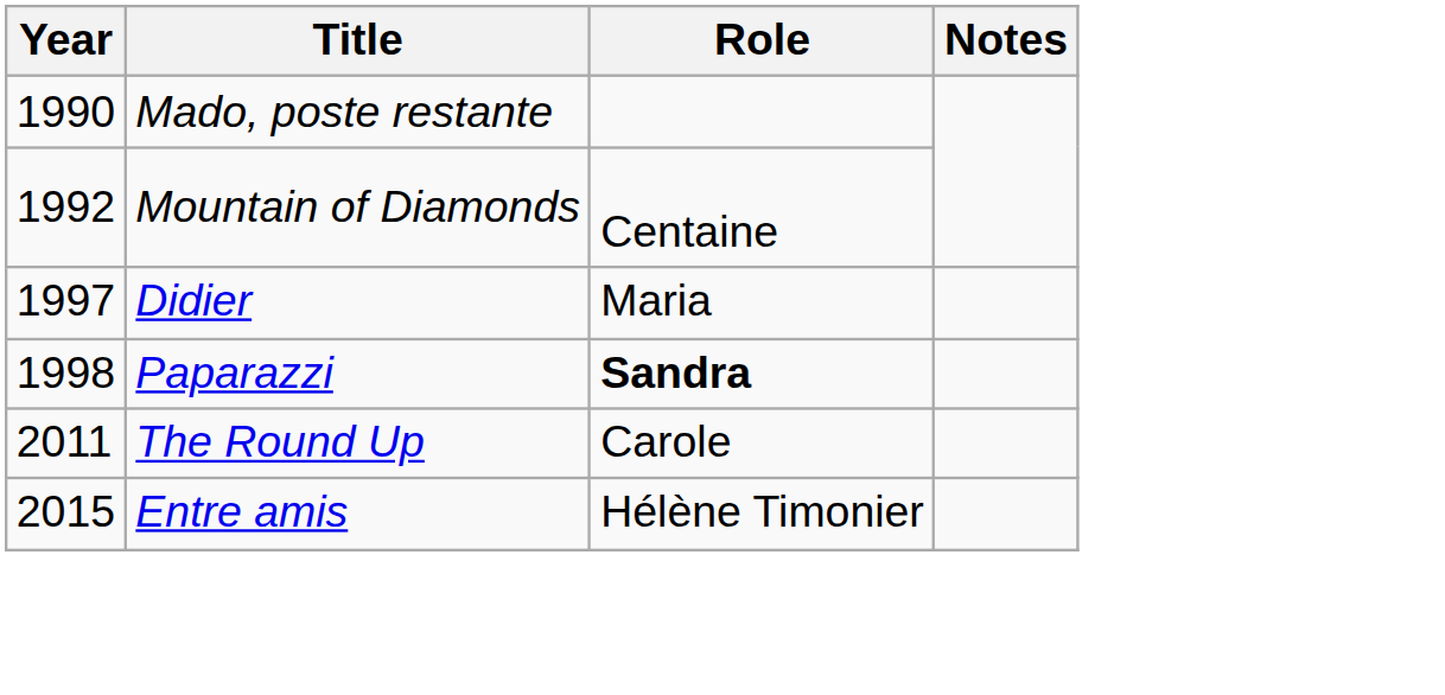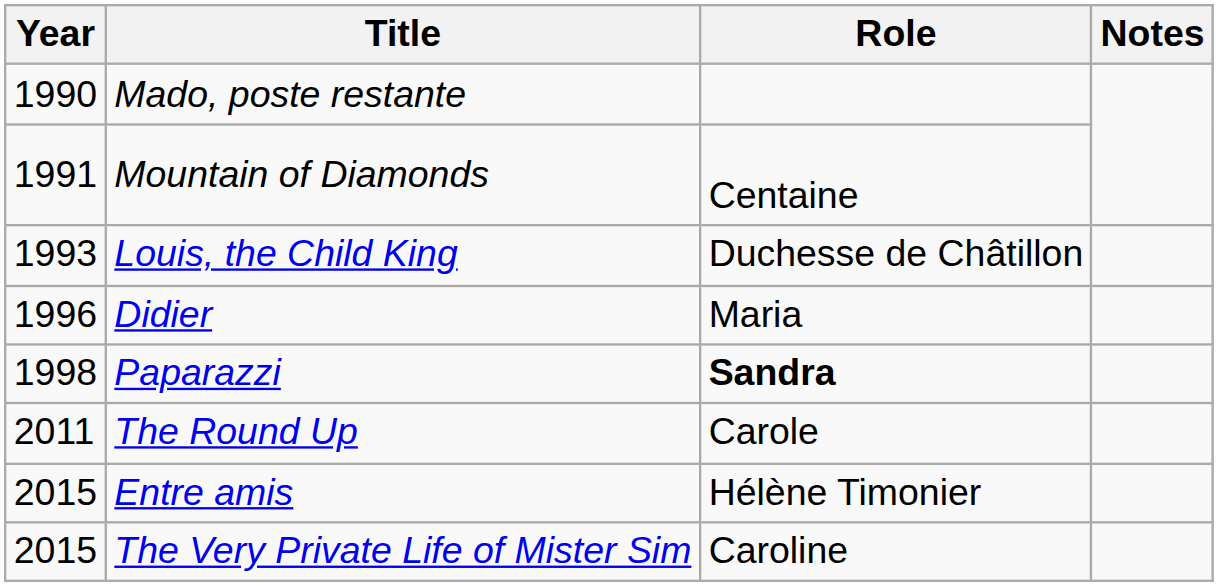Mountain of Diamonds | Year: 1992 -> 1991
+ row: 1993 | Louis, the Child King | Duchesse de Châtillon
Didier | Year: 1997 -> 1996
+ row: 2015 | The Very Private Life of Mister Sim | Caroline
